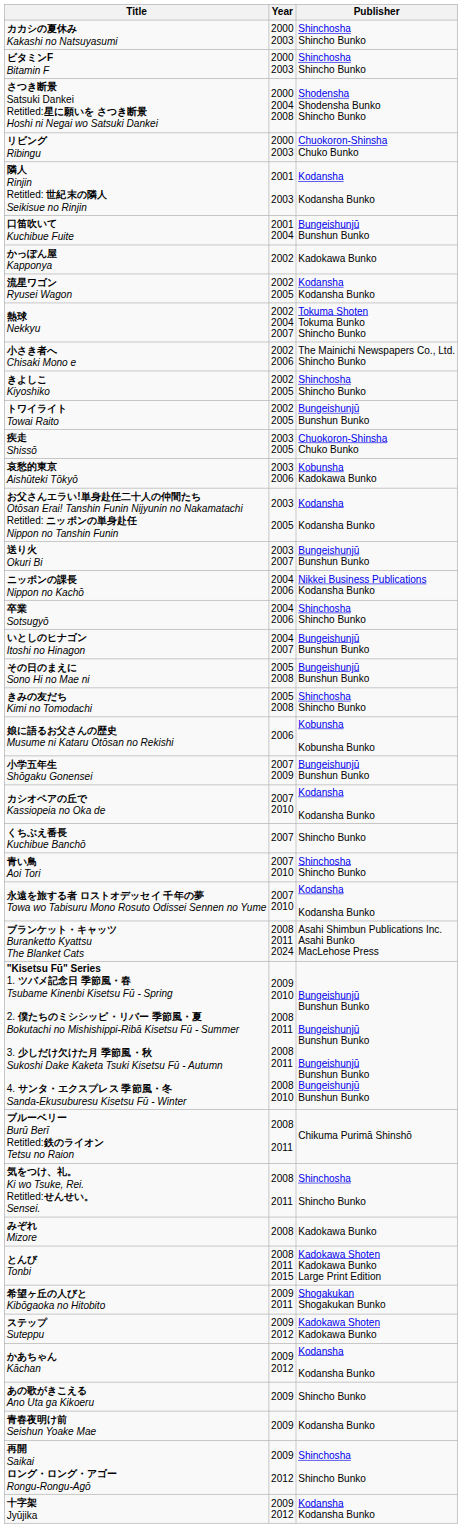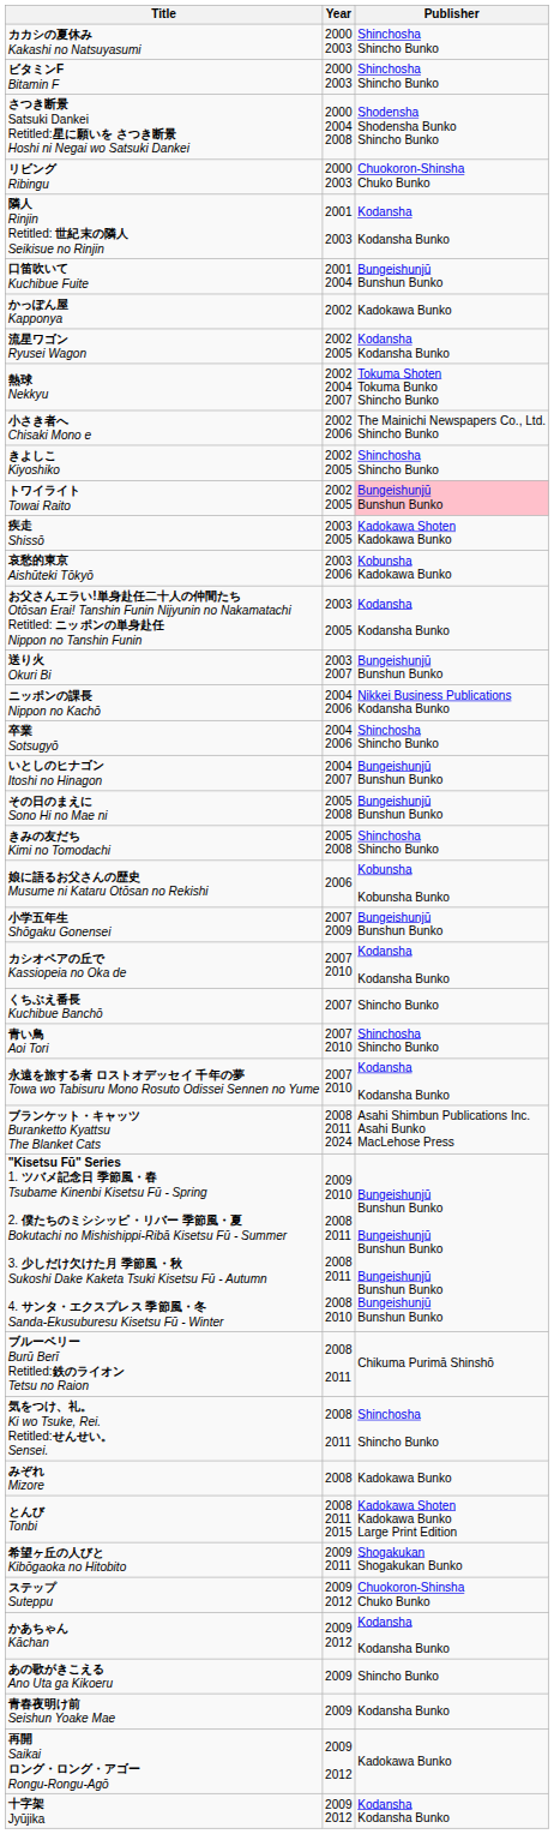トワイライト Towai Raito | Publisher: no background -> pink background
疾走 Shissō | Publisher: Chuokoron-Shinsha Chuko Bunko -> Kadokawa Shoten Kadokawa Bunko
ステップ Suteppu | Publisher: Kadokawa Shoten Kadokawa Bunko -> Chuokoron-Shinsha Chuko Bunko
再開 Saikai ロング・ロング・アゴー Rongu-Rongu-Agō | Publisher: Shinchosha Shincho Bunko -> Kadokawa Bunko
